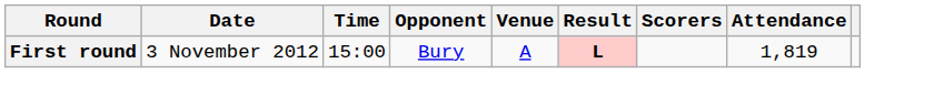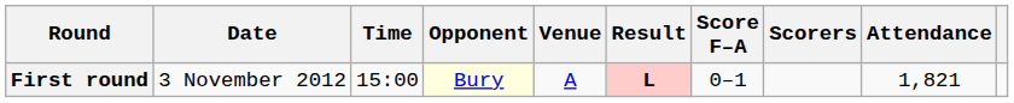+ column: Score F–A | 0–1
First round | Opponent: no background -> lightyellow background
First round | Attendance: 1,819 -> 1,821
